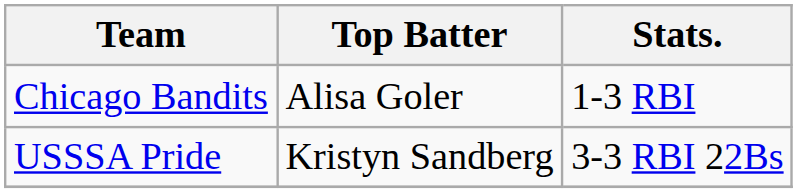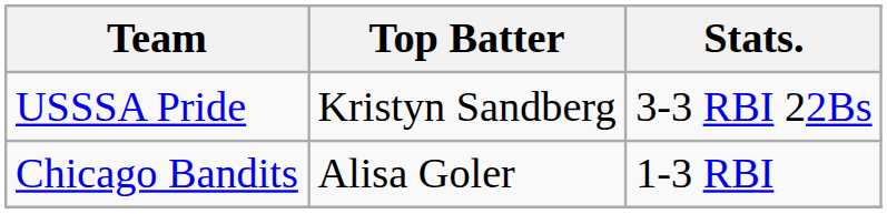rows swapped: USSSA Pride <-> Chicago Bandits
